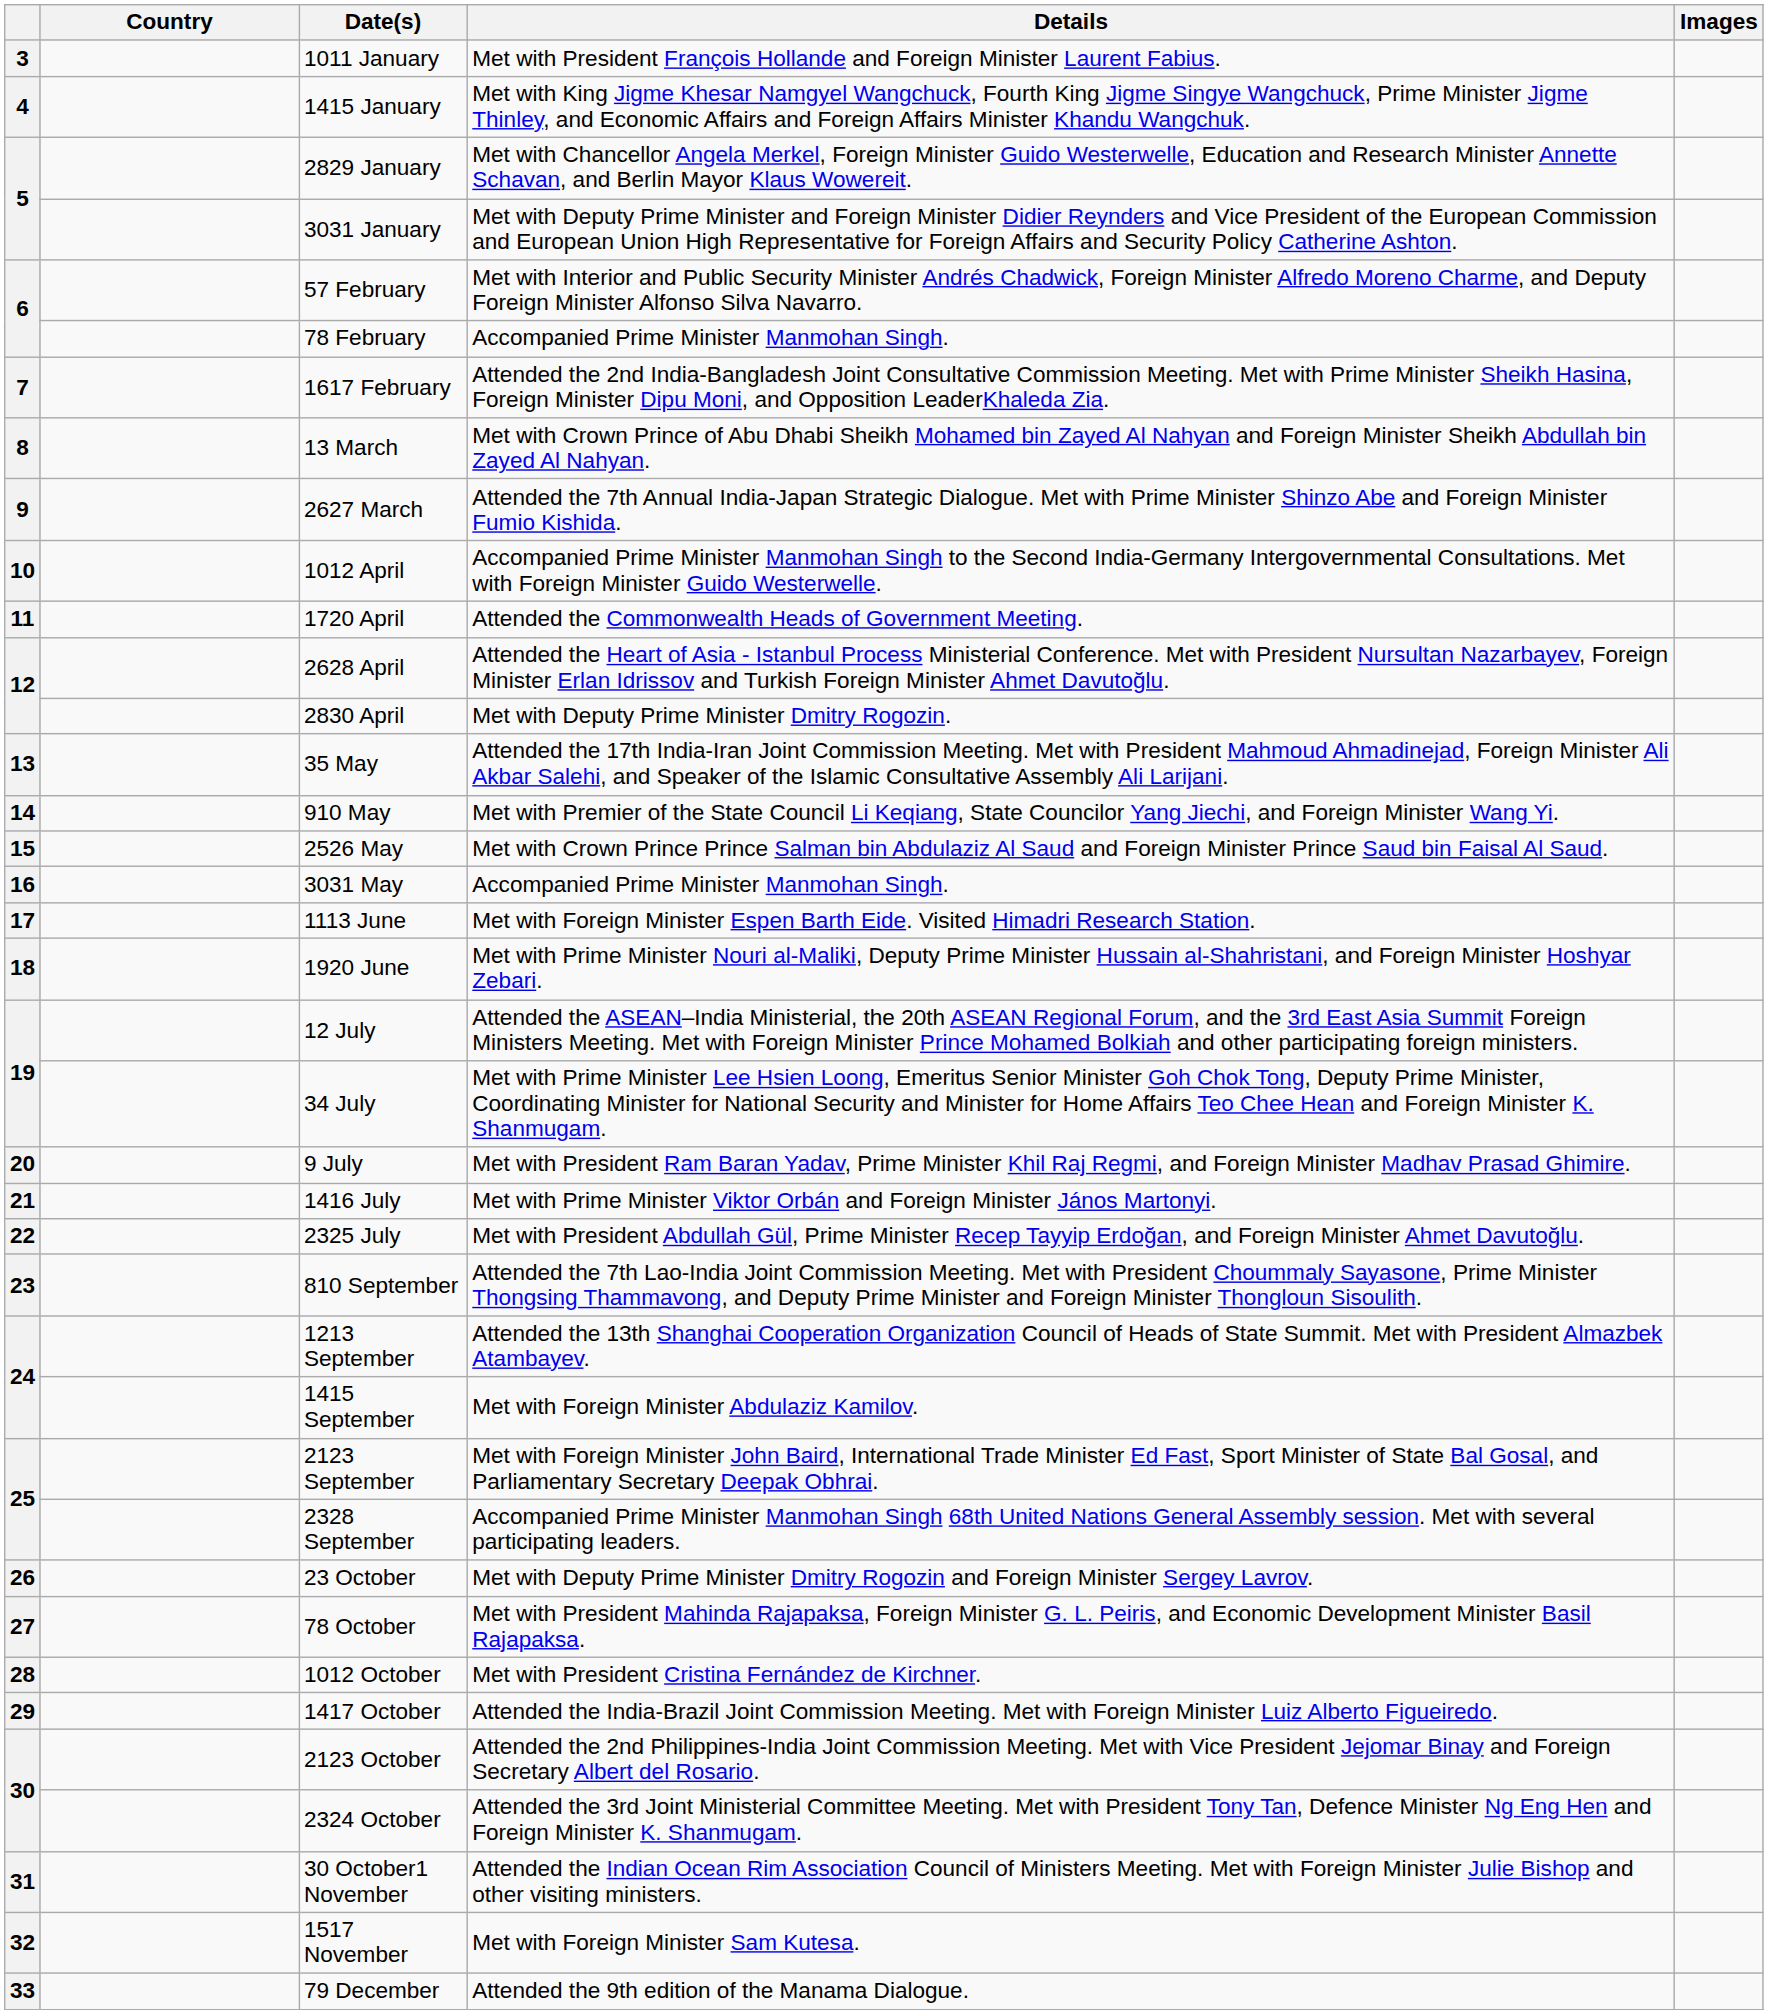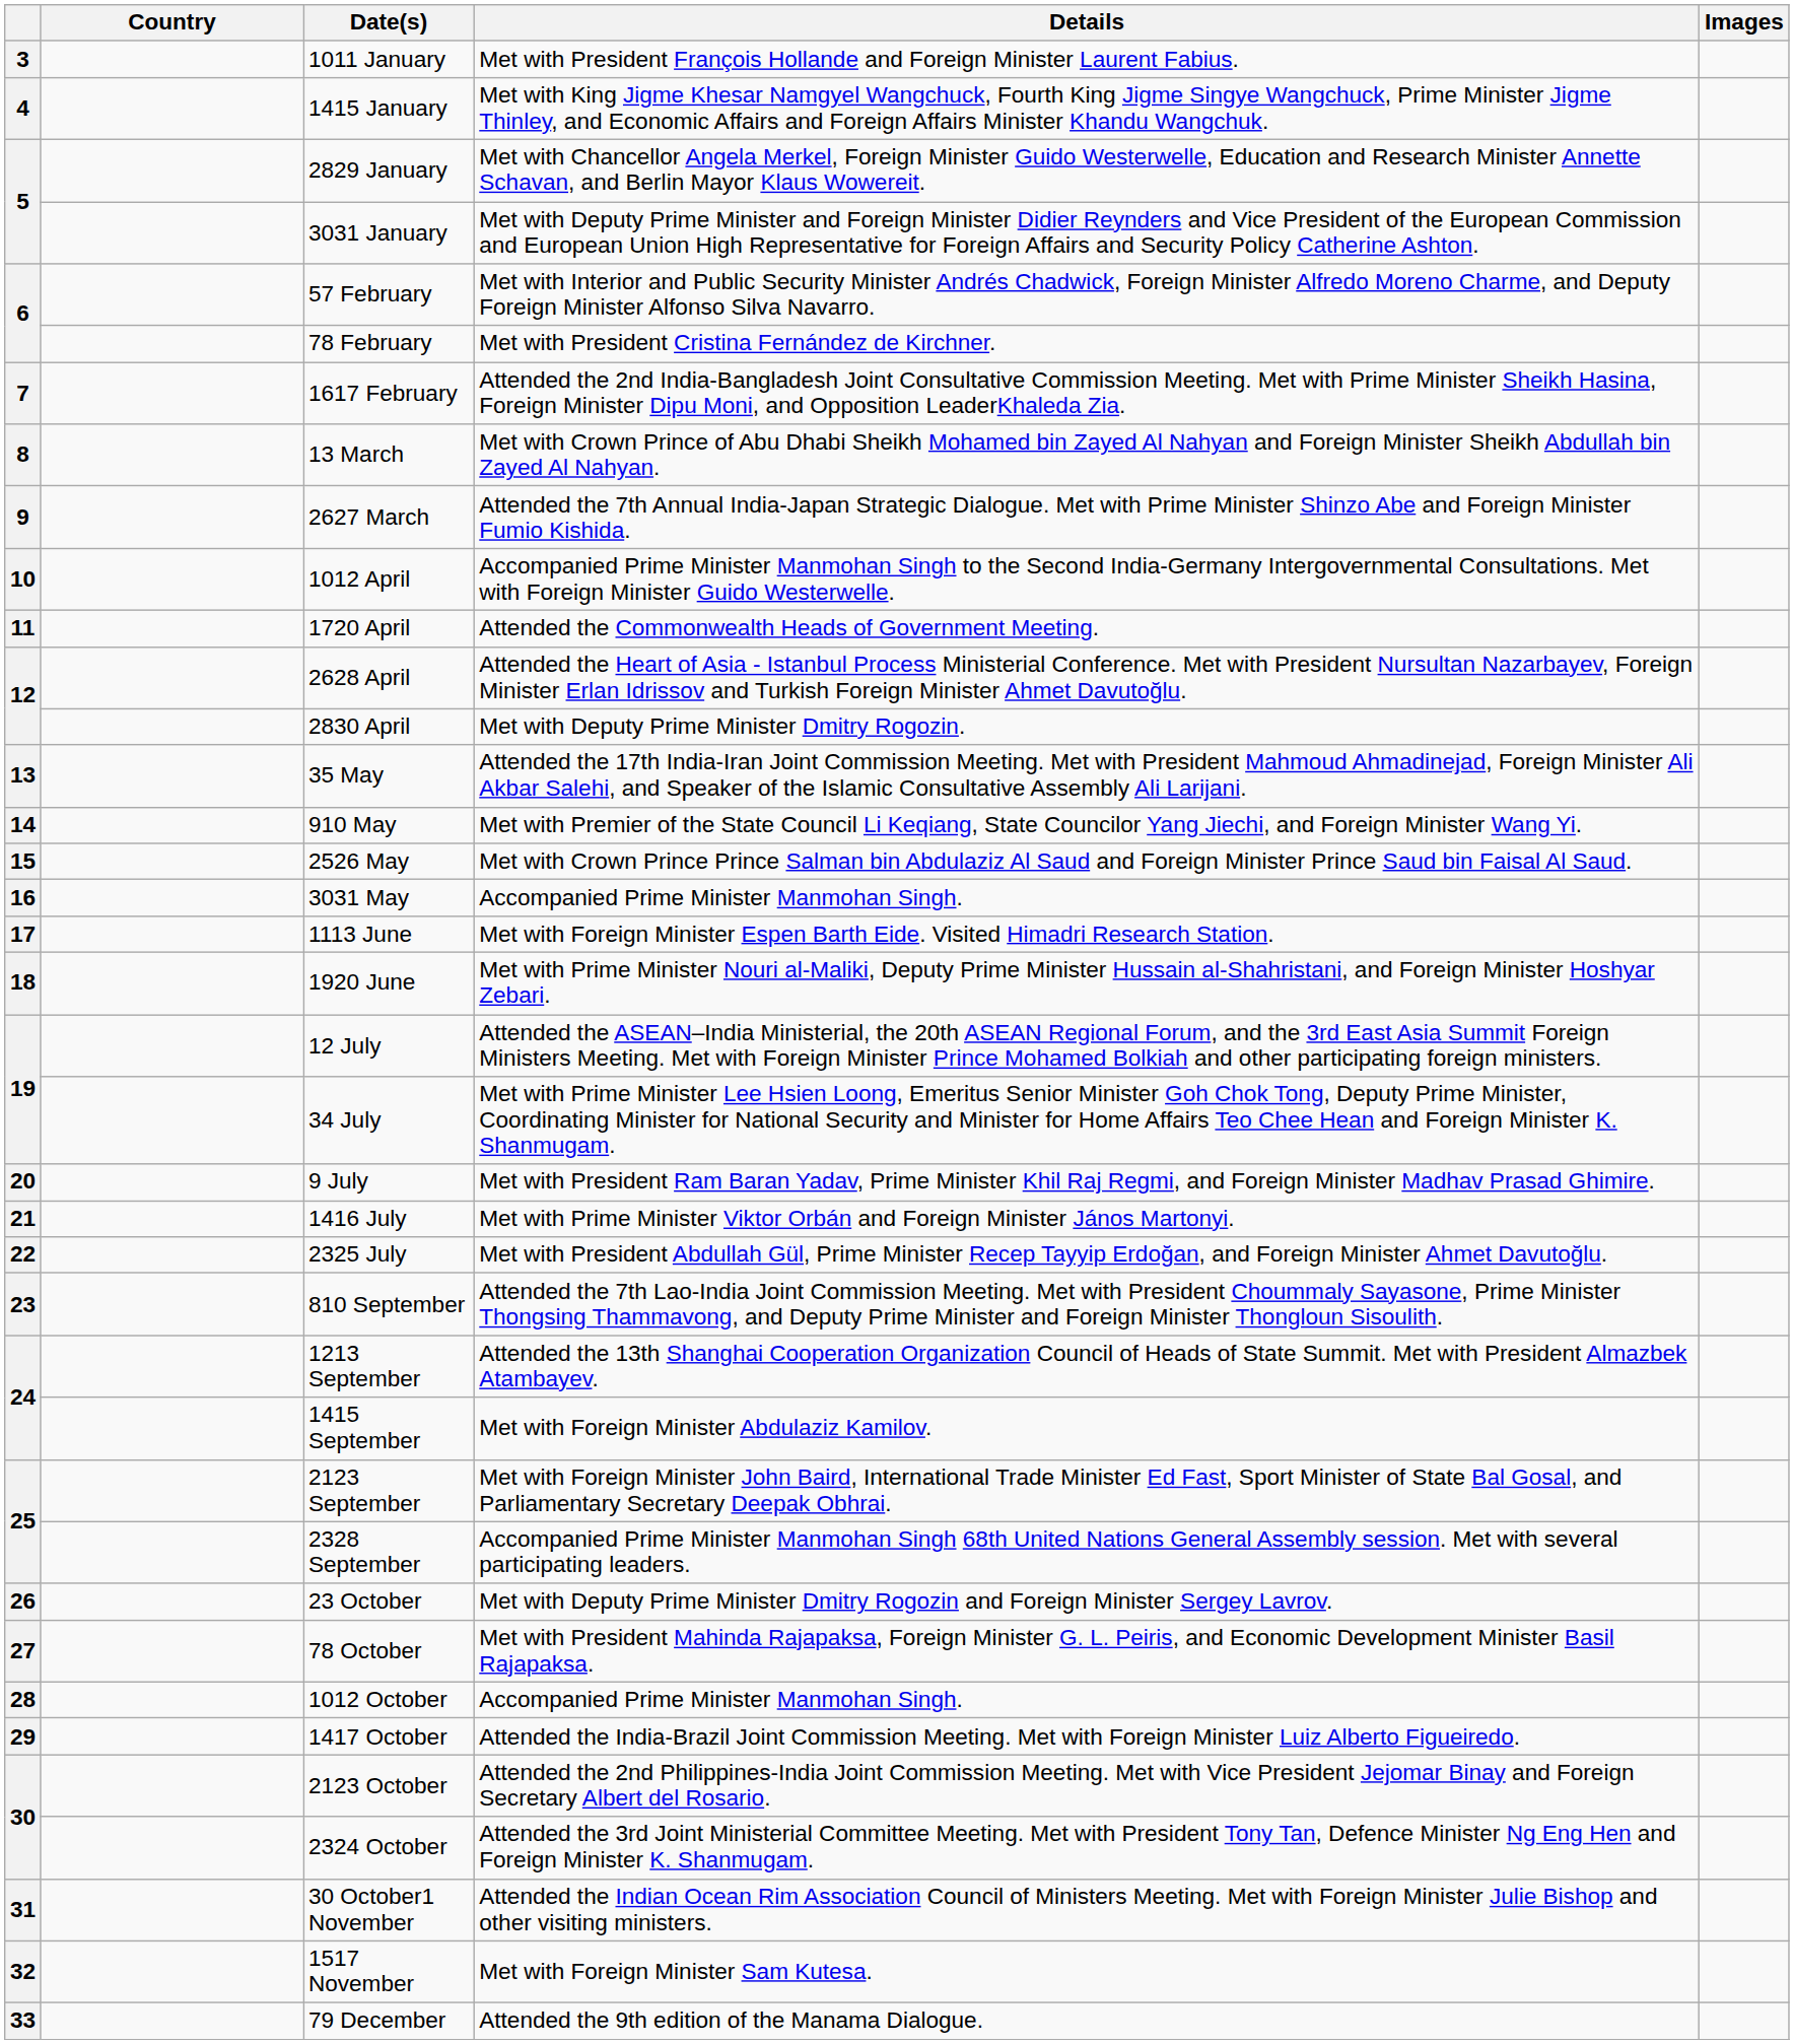78 February | Details: Accompanied Prime Minister Manmohan Singh. -> Met with President Cristina Fernández de Kirchner.
1012 October | Details: Met with President Cristina Fernández de Kirchner. -> Accompanied Prime Minister Manmohan Singh.
